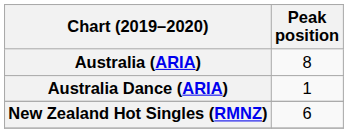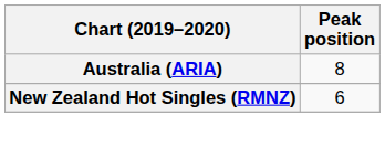- row: Australia Dance (ARIA) | 1
